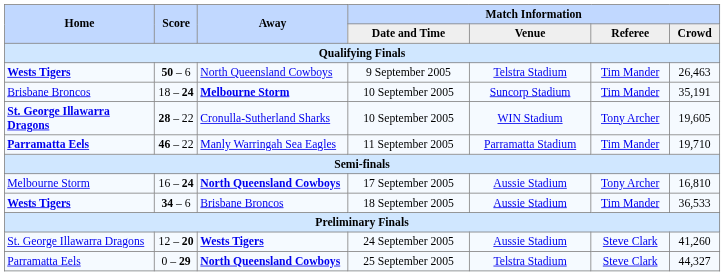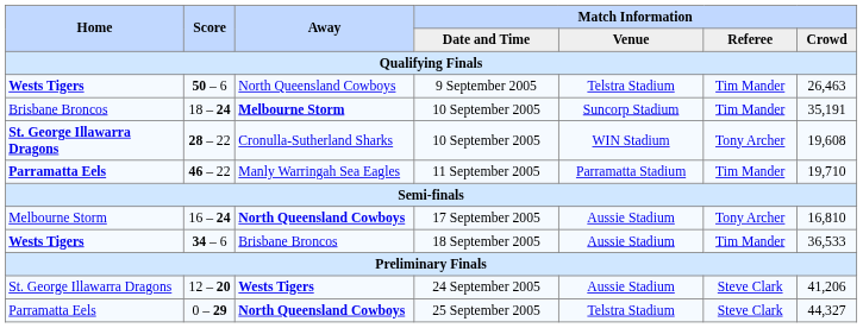28 – 22 / 10 September 2005 | Match Information / Crowd: 19,605 -> 19,608
24 September 2005 | Match Information / Crowd: 41,260 -> 41,206
